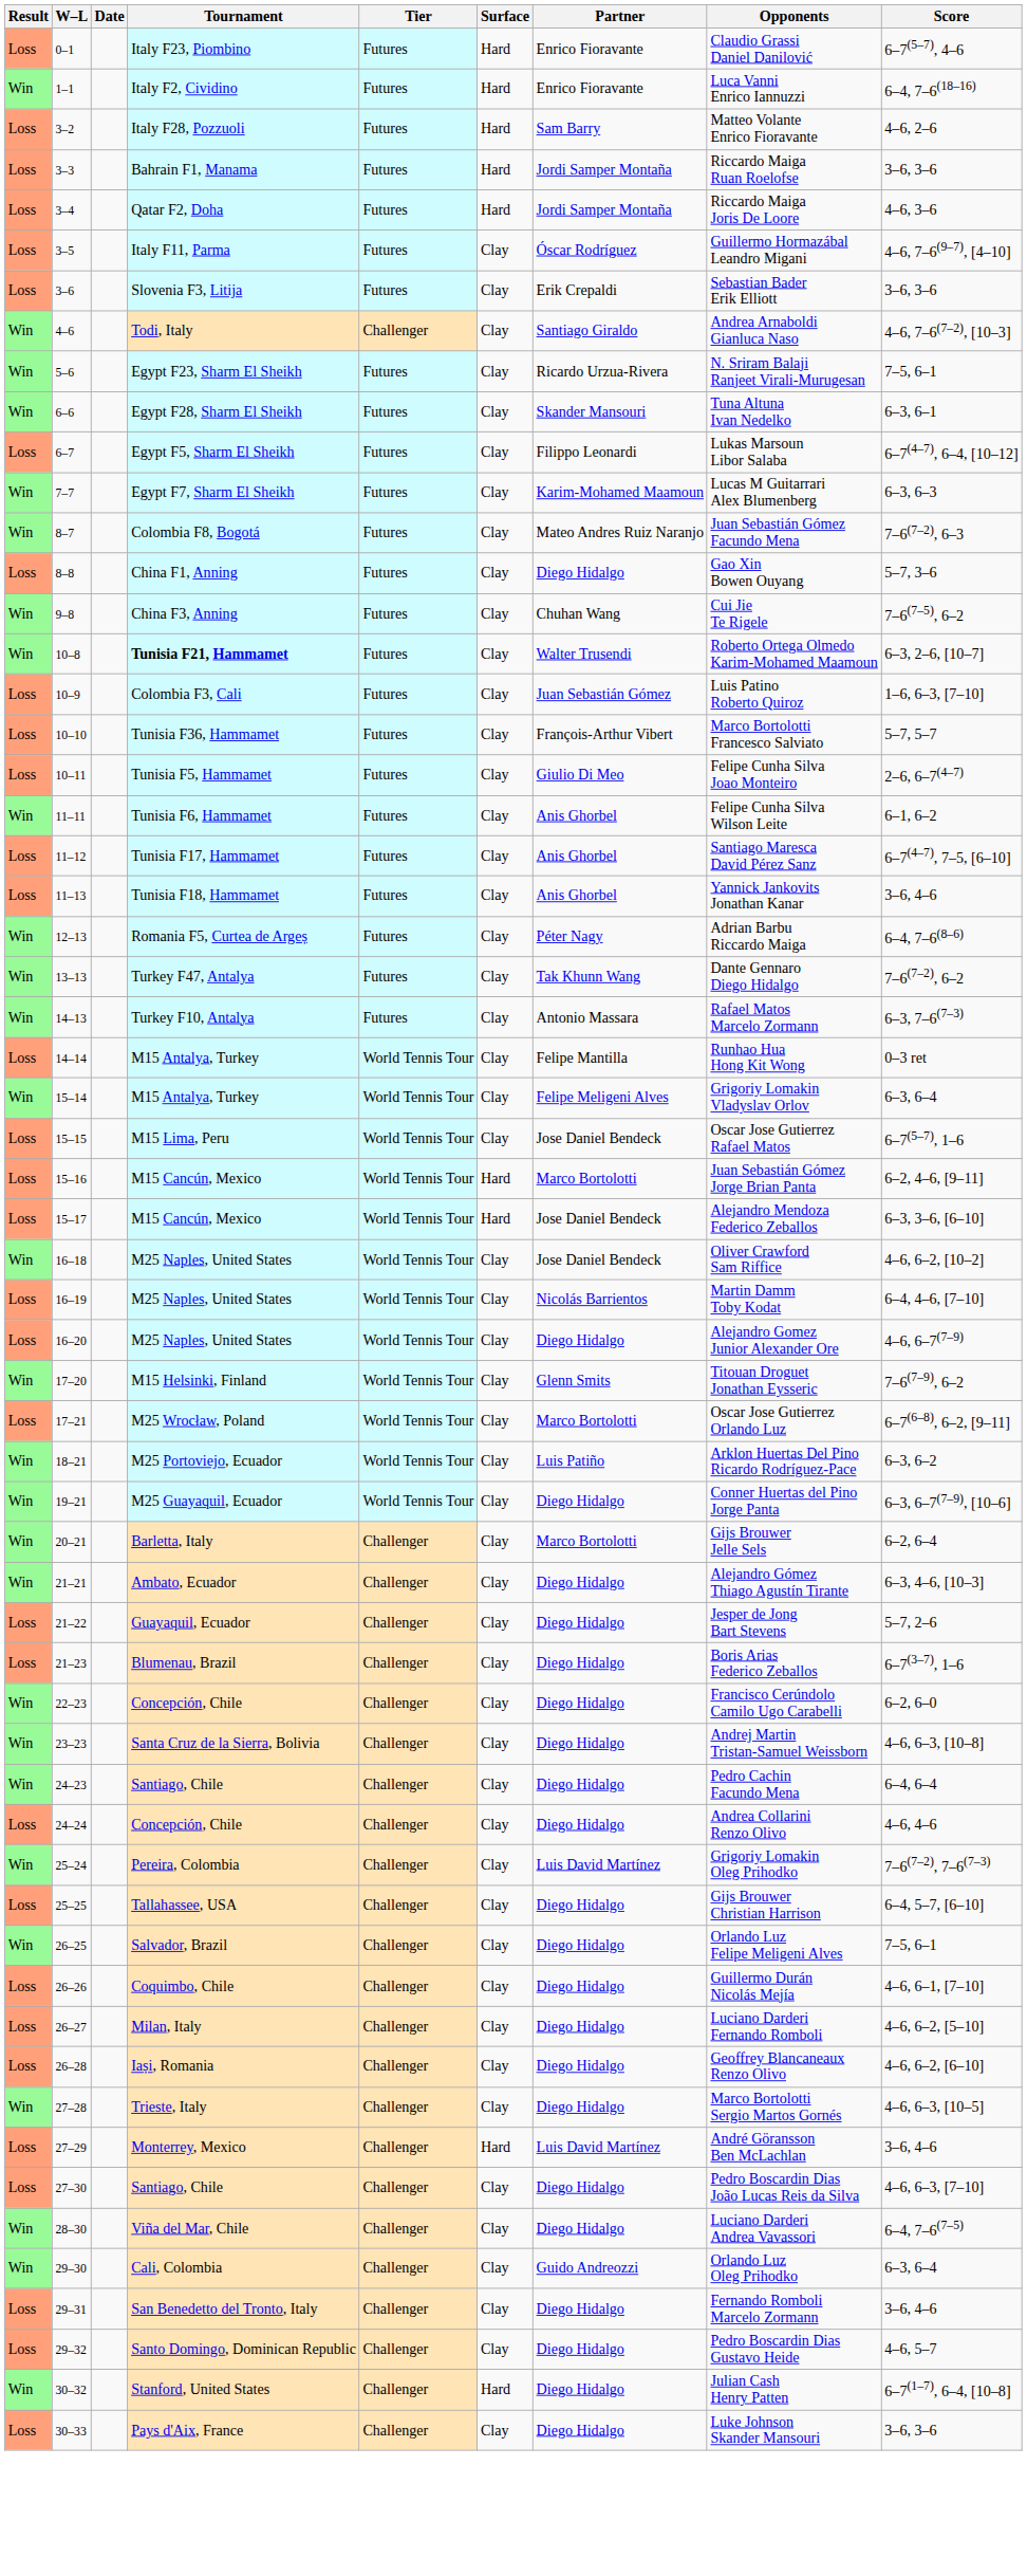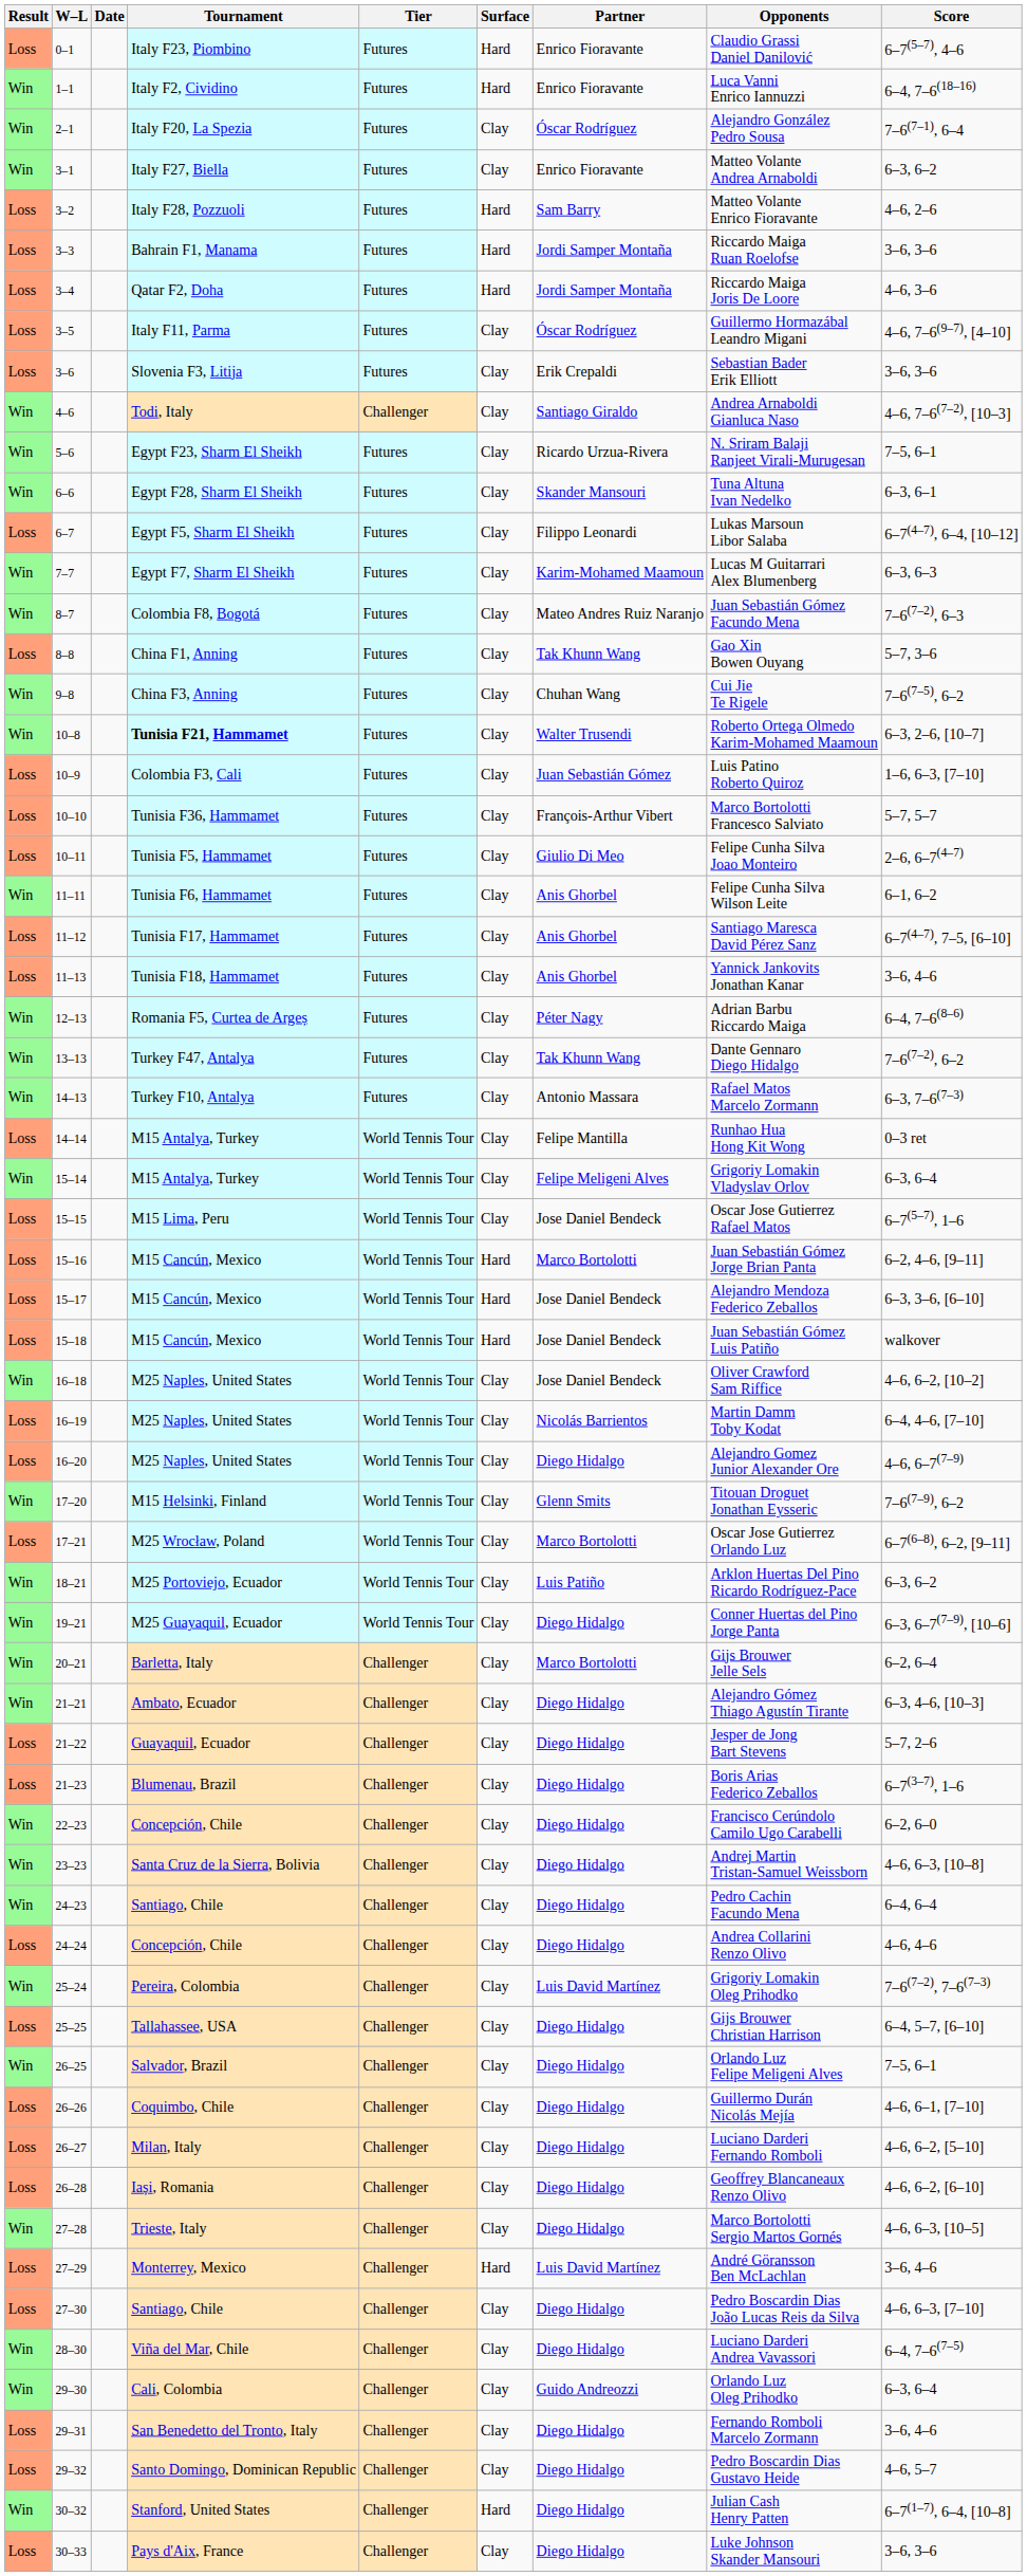+ row: Win | 2–1 | Italy F20, La Spezia | Futures | Clay | Óscar Rodríguez | Alejandro González Pedro Sousa | 7–6(7–1), 6–4
+ row: Win | 3–1 | Italy F27, Biella | Futures | Clay | Enrico Fioravante | Matteo Volante Andrea Arnaboldi | 6–3, 6–2
8–8 | Partner: Diego Hidalgo -> Tak Khunn Wang
+ row: Loss | 15–18 | M15 Cancún, Mexico | World Tennis Tour | Hard | Jose Daniel Bendeck | Juan Sebastián Gómez Luis Patiño | walkover
